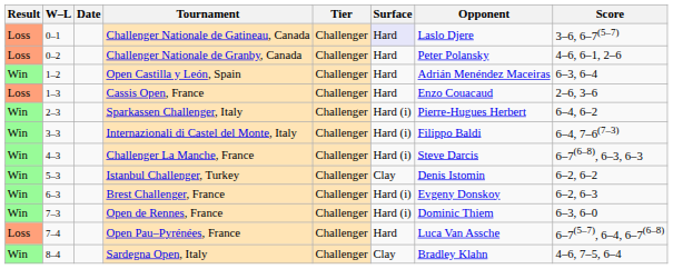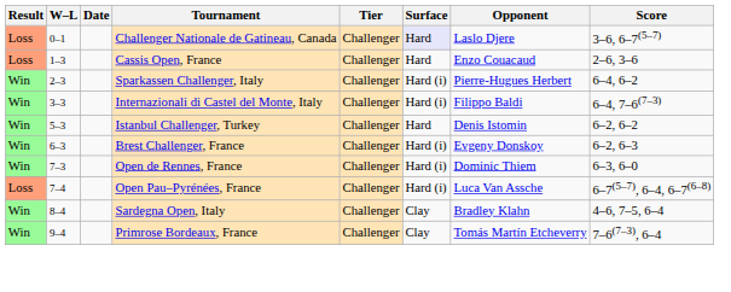- row: Loss | 0–2 | Challenger Nationale de Granby, Canada | Challenger | Hard | Peter Polansky | 4–6, 6–1, 2–6
- row: Win | 1–2 | Open Castilla y León, Spain | Challenger | Hard | Adrián Menéndez Maceiras | 6–3, 6–4
- row: Win | 4–3 | Challenger La Manche, France | Challenger | Hard (i) | Steve Darcis | 6–7(6–8), 6–3, 6–3
Istanbul Challenger, Turkey | Surface: Clay -> Hard
Open Pau–Pyrénées, France | Surface: Hard -> Hard (i)
+ row: Win | 9–4 | Primrose Bordeaux, France | Challenger | Clay | Tomás Martín Etcheverry | 7–6(7–3), 6–4
